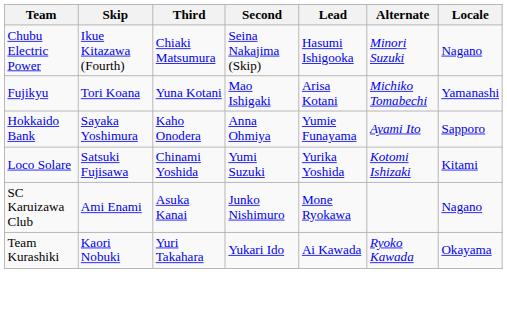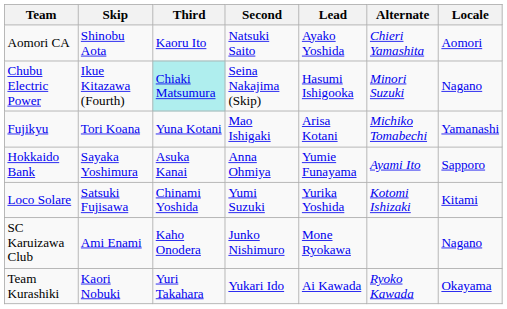+ row: Aomori CA | Shinobu Aota | Kaoru Ito | Natsuki Saito | Ayako Yoshida | Chieri Yamashita | Aomori
Chubu Electric Power | Third: no background -> paleturquoise background
Hokkaido Bank | Third: Kaho Onodera -> Asuka Kanai
SC Karuizawa Club | Third: Asuka Kanai -> Kaho Onodera
